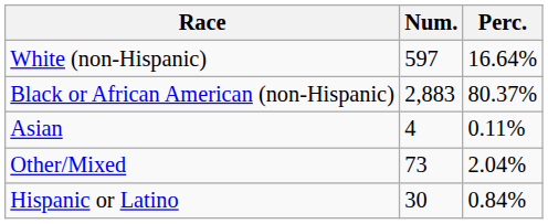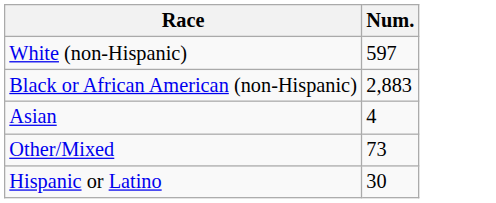- column: Perc. | 16.64% | 80.37% | 0.11% | 2.04% | 0.84%
